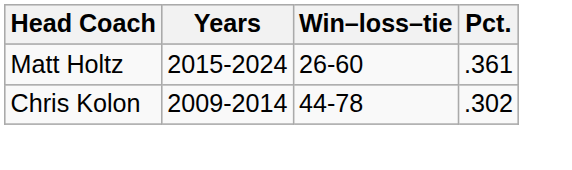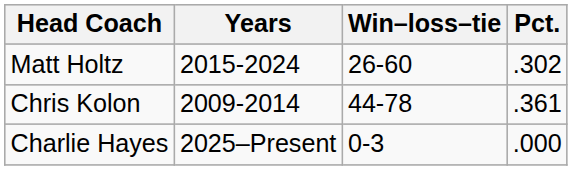Matt Holtz | Pct.: .361 -> .302
Chris Kolon | Pct.: .302 -> .361
+ row: Charlie Hayes | 2025–Present | 0-3 | .000
